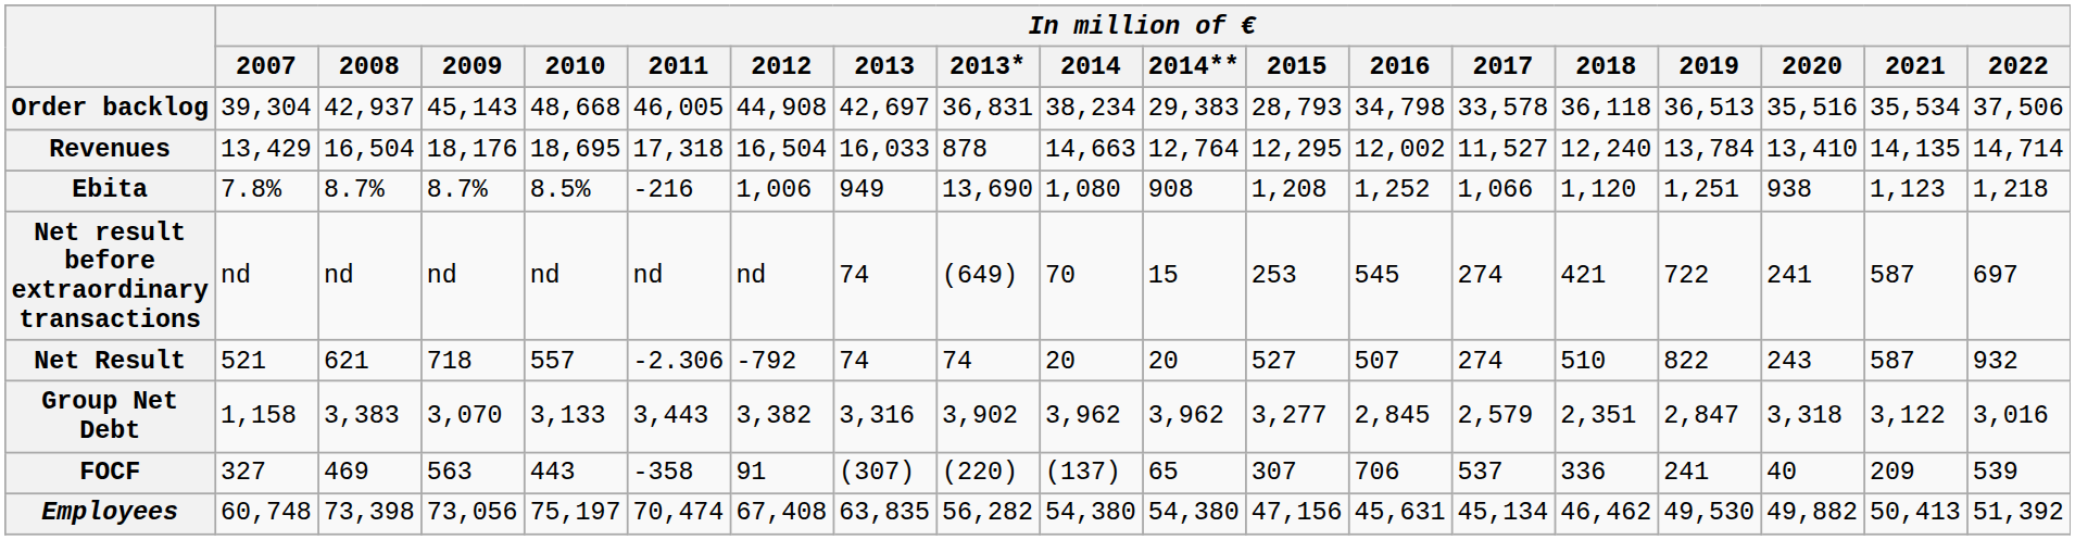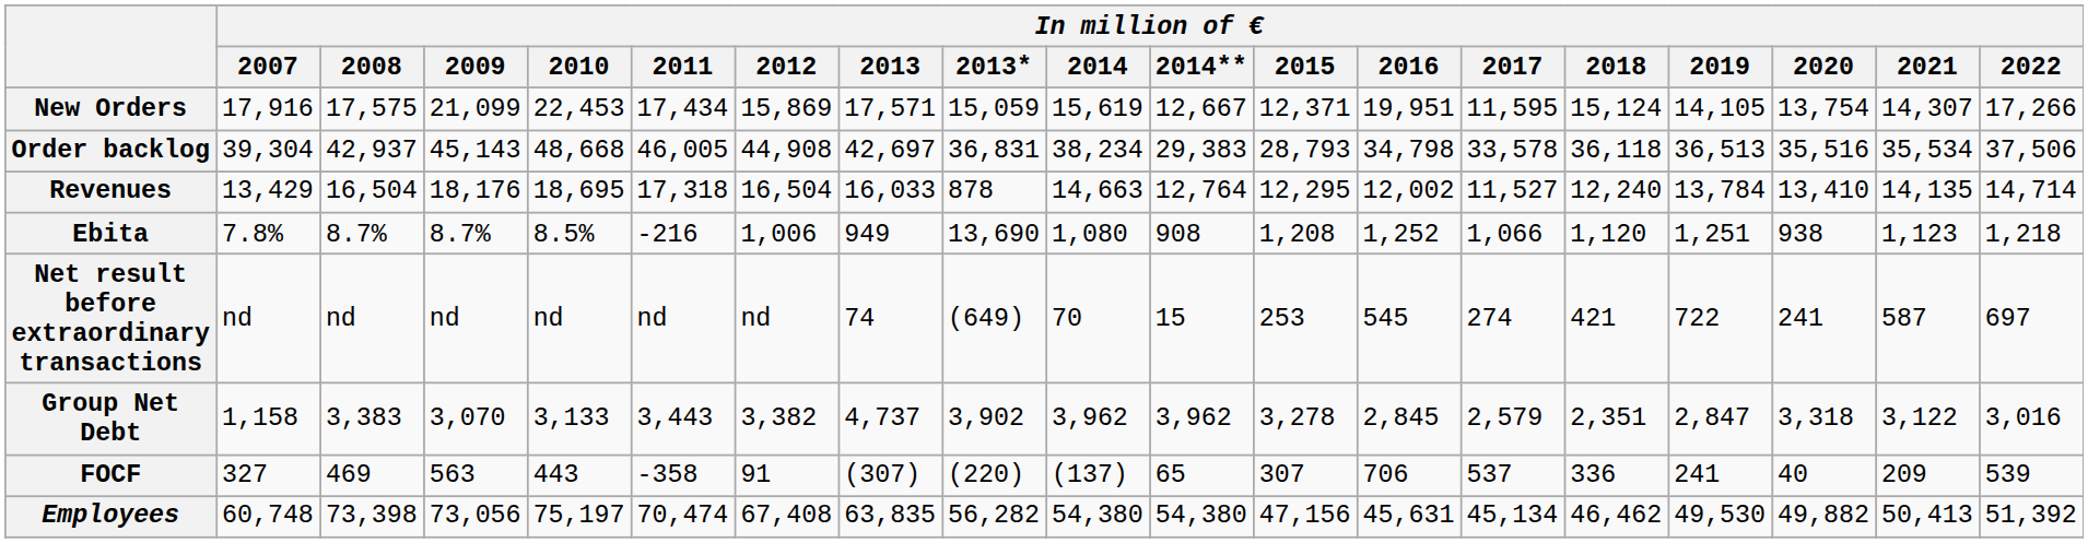+ row: New Orders | 17,916 | 17,575 | 21,099 | 22,453 | 17,434 | 15,869 | 17,571 | 15,059 | 15,619 | 12,667 | 12,371 | 19,951 | 11,595 | 15,124 | 14,105 | 13,754 | 14,307 | 17,266
- row: Net Result | 521 | 621 | 718 | 557 | -2.306 | -792 | 74 | 74 | 20 | 20 | 527 | 507 | 274 | 510 | 822 | 243 | 587 | 932
Group Net Debt | In million of € / 2013: 3,316 -> 4,737
Group Net Debt | In million of € / 2015: 3,277 -> 3,278
